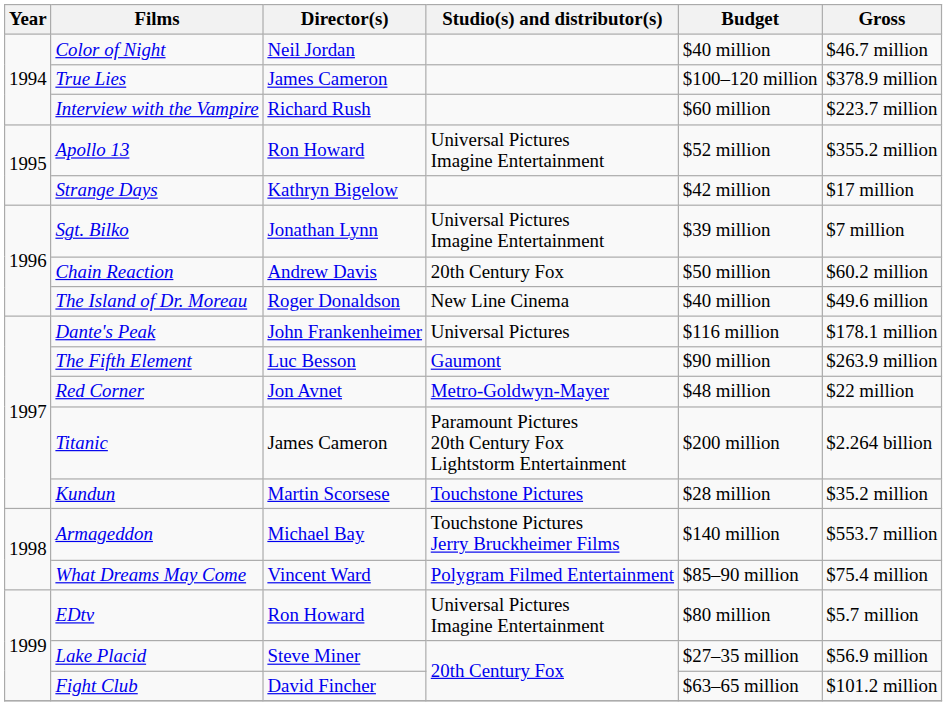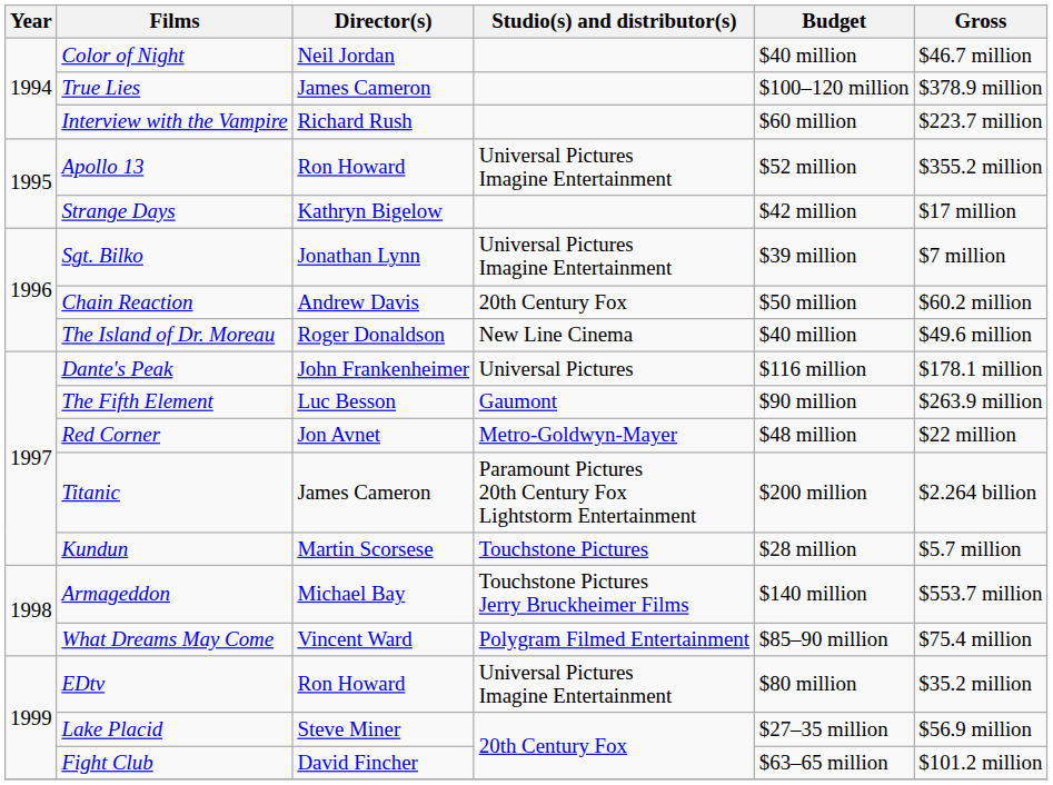Kundun | Gross: $35.2 million -> $5.7 million
EDtv | Gross: $5.7 million -> $35.2 million
